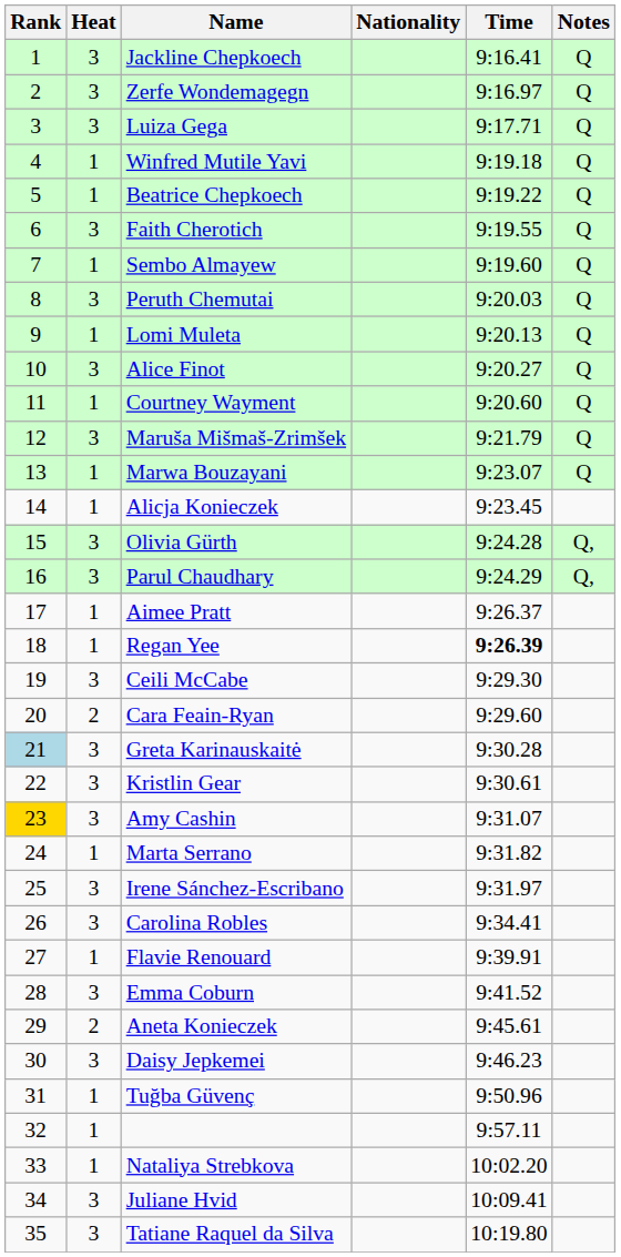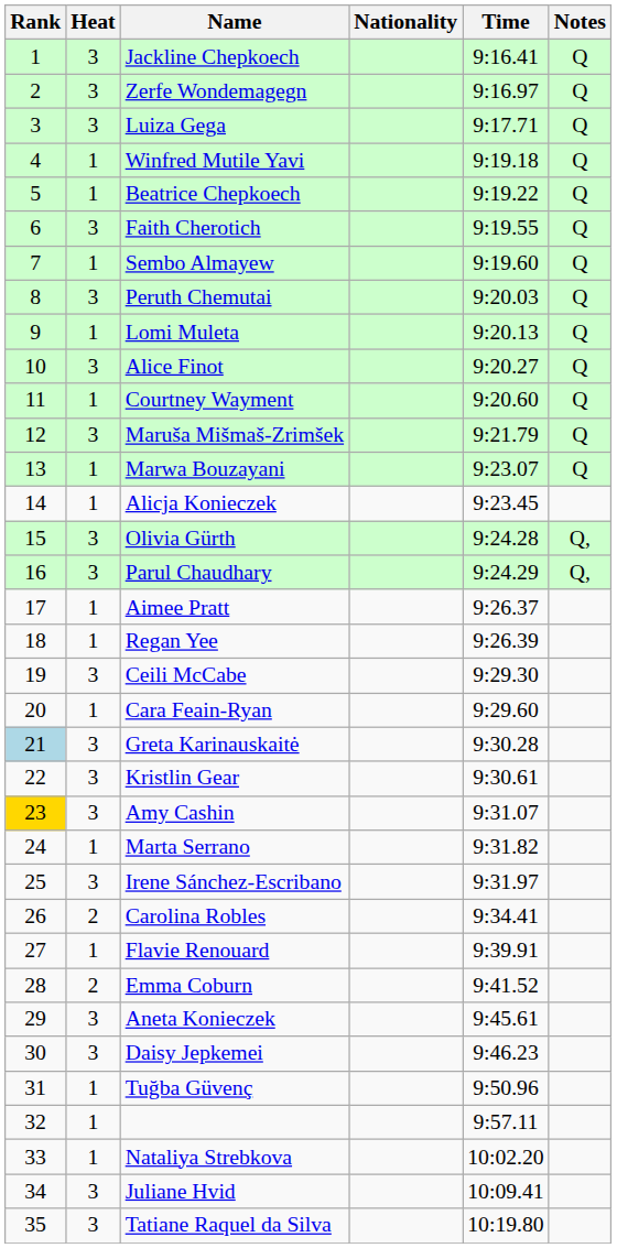Regan Yee | Time: bold -> normal
Cara Feain-Ryan | Heat: 2 -> 1
Carolina Robles | Heat: 3 -> 2
Emma Coburn | Heat: 3 -> 2
Aneta Konieczek | Heat: 2 -> 3
